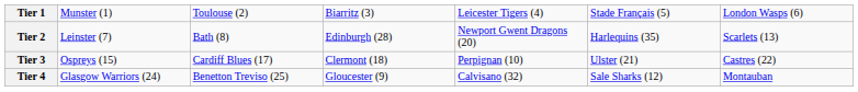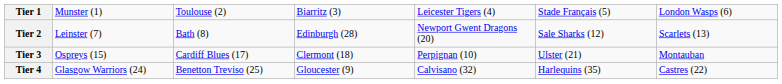Tier 2 | column 6: Harlequins (35) -> Sale Sharks (12)
Tier 3 | column 7: Castres (22) -> Montauban
Tier 4 | column 6: Sale Sharks (12) -> Harlequins (35)
Tier 4 | column 7: Montauban -> Castres (22)
